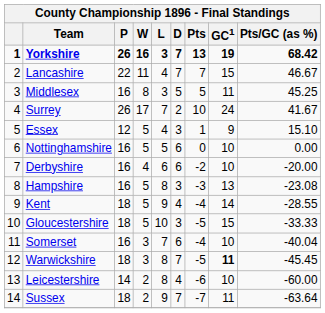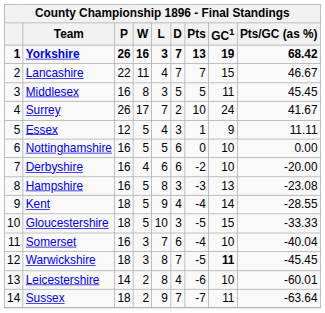Middlesex | Pts/GC (as %): 45.25 -> 45.45
Essex | Pts/GC (as %): 15.10 -> 11.11
Leicestershire | Pts/GC (as %): -60.00 -> -60.01
